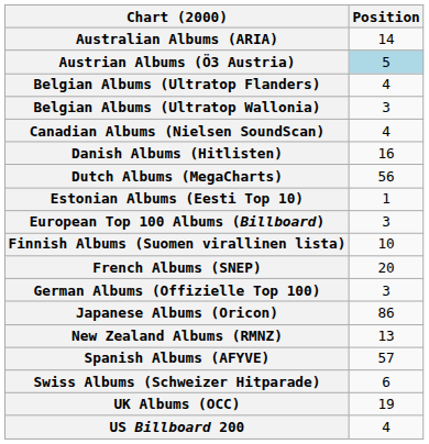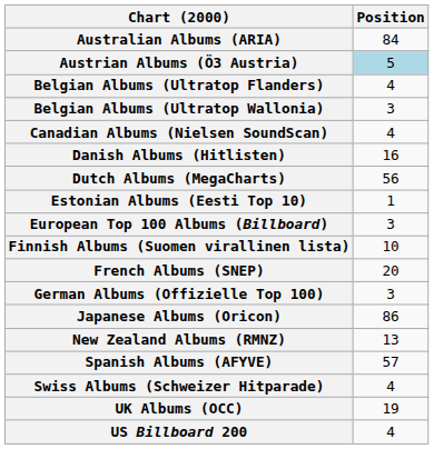Australian Albums (ARIA) | Position: 14 -> 84
Swiss Albums (Schweizer Hitparade) | Position: 6 -> 4
